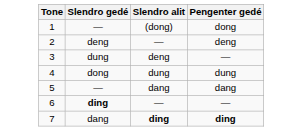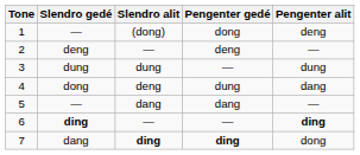+ column: Pengenter alit | deng | — | dung | dang | — | ding | dong
3 | Slendro alit: deng -> dung
4 | Slendro alit: dung -> deng
